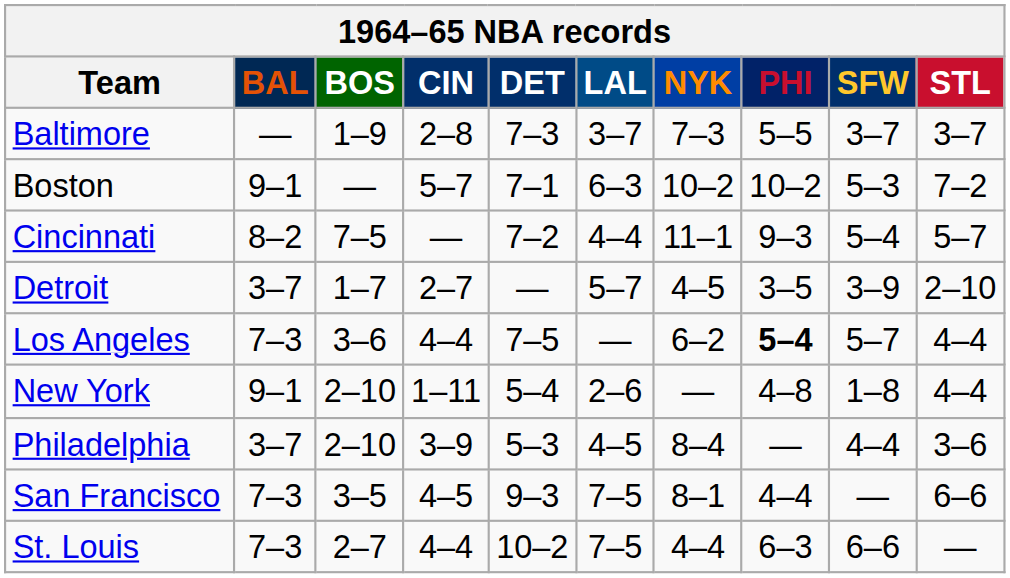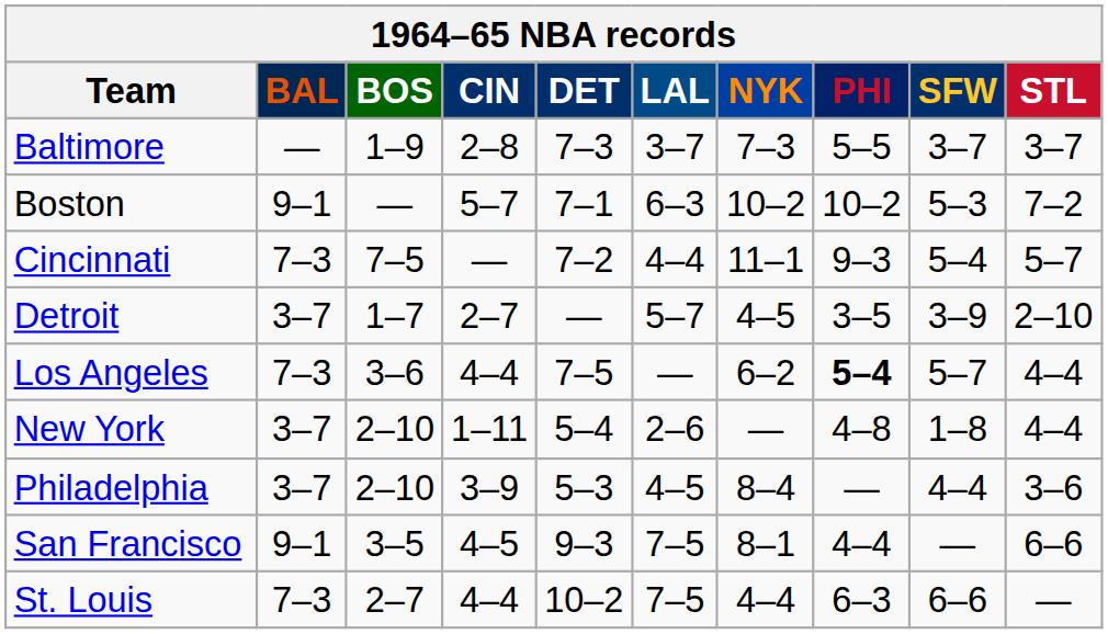Cincinnati | BAL: 8–2 -> 7–3
New York | BAL: 9–1 -> 3–7
San Francisco | BAL: 7–3 -> 9–1
